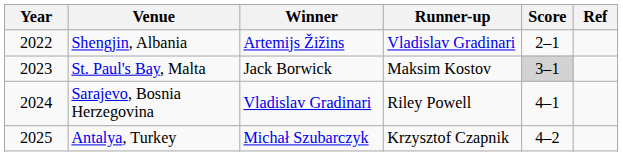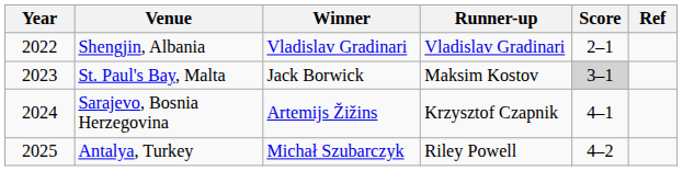Shengjin, Albania | Winner: Artemijs Žižins -> Vladislav Gradinari
Sarajevo, Bosnia Herzegovina | Winner: Vladislav Gradinari -> Artemijs Žižins
Sarajevo, Bosnia Herzegovina | Runner-up: Riley Powell -> Krzysztof Czapnik
Antalya, Turkey | Runner-up: Krzysztof Czapnik -> Riley Powell
